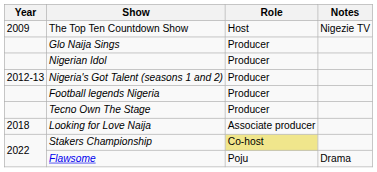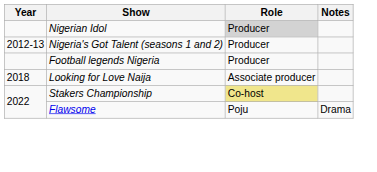- row: 2009 | The Top Ten Countdown Show | Host | Nigezie TV
- row: Glo Naija Sings | Producer
Nigerian Idol | Role: no background -> lightgrey background
- row: Tecno Own The Stage | Producer
